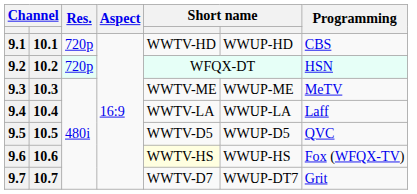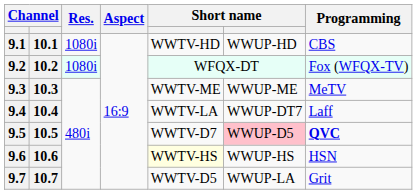9.1 | Res.: 720p -> 1080i
9.2 | Res.: 720p -> 1080i
9.2 | Programming: HSN -> Fox (WFQX-TV)
9.4 | column 6: WWUP-LA -> WWUP-DT7
9.5 | column 5: WWTV-D5 -> WWTV-D7
9.5 | column 6: no background -> pink background
9.5 | Programming: normal -> bold
9.6 | Programming: Fox (WFQX-TV) -> HSN
9.7 | column 5: WWTV-D7 -> WWTV-D5
9.7 | column 6: WWUP-DT7 -> WWUP-LA
